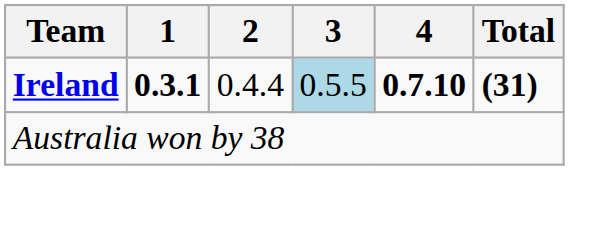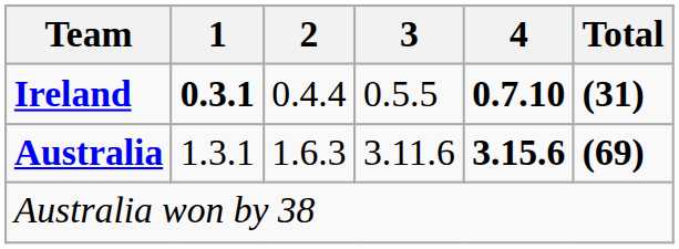Ireland | 3: lightblue background -> no background
+ row: Australia | 1.3.1 | 1.6.3 | 3.11.6 | 3.15.6 | (69)
